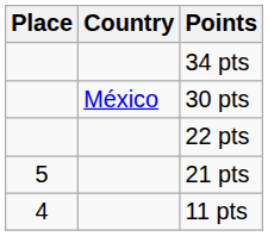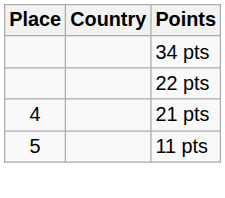- row: México | 30 pts
21 pts | Place: 5 -> 4
11 pts | Place: 4 -> 5
